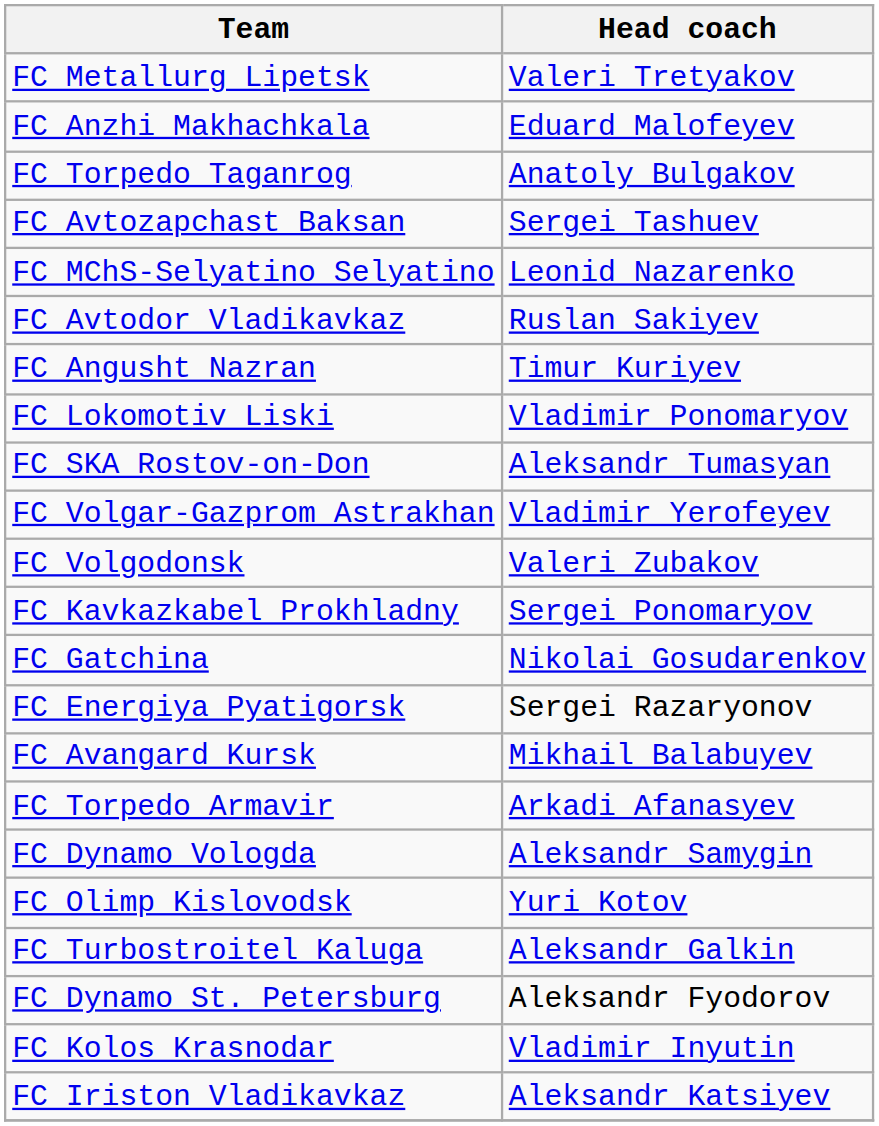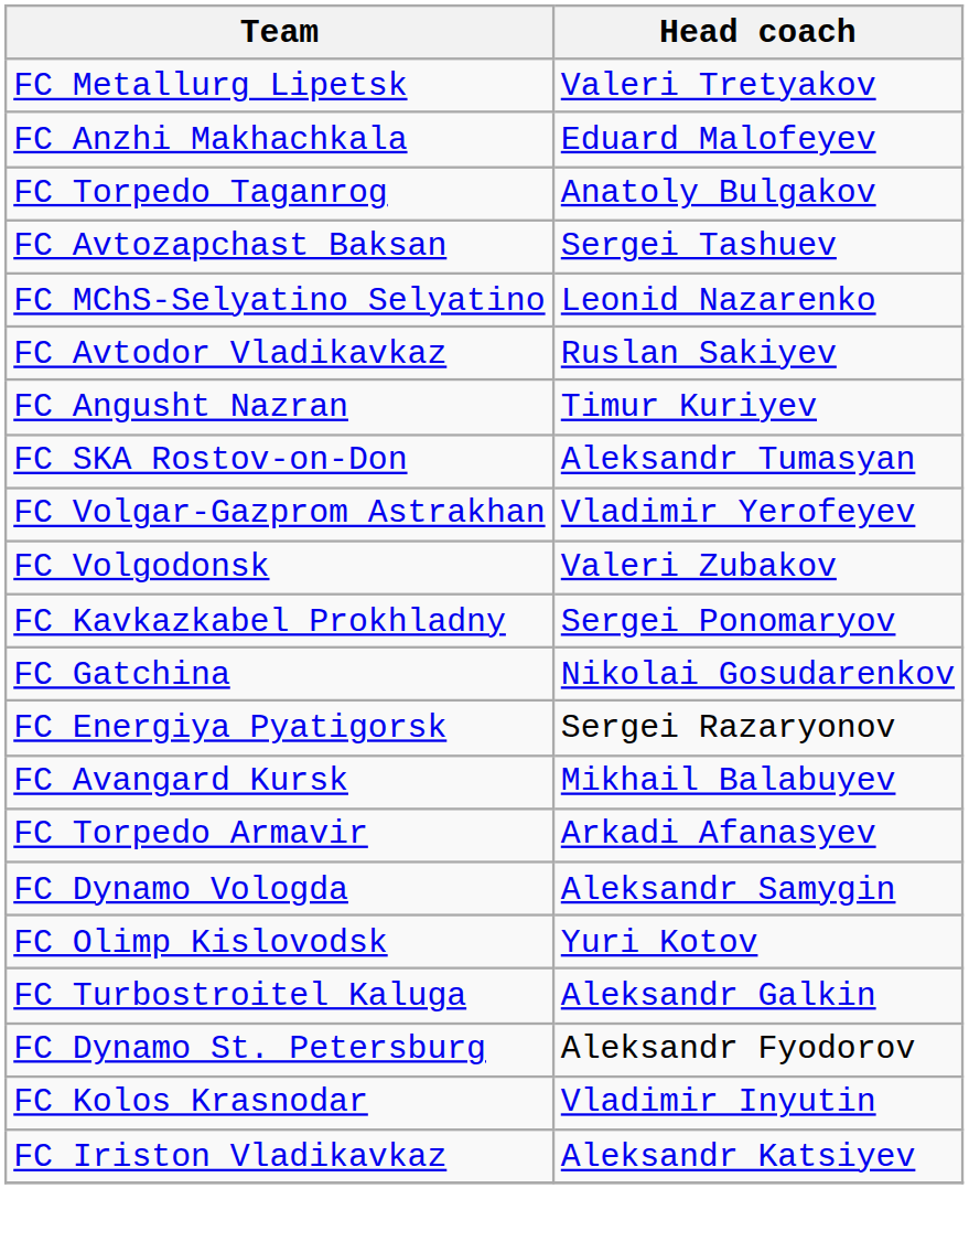- row: FC Lokomotiv Liski | Vladimir Ponomaryov
